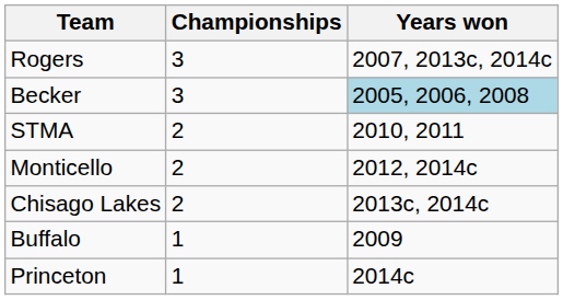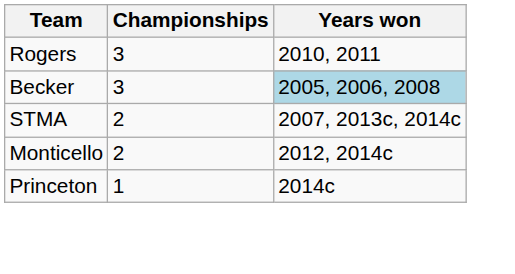Rogers | Years won: 2007, 2013c, 2014c -> 2010, 2011
STMA | Years won: 2010, 2011 -> 2007, 2013c, 2014c
- row: Chisago Lakes | 2 | 2013c, 2014c
- row: Buffalo | 1 | 2009
